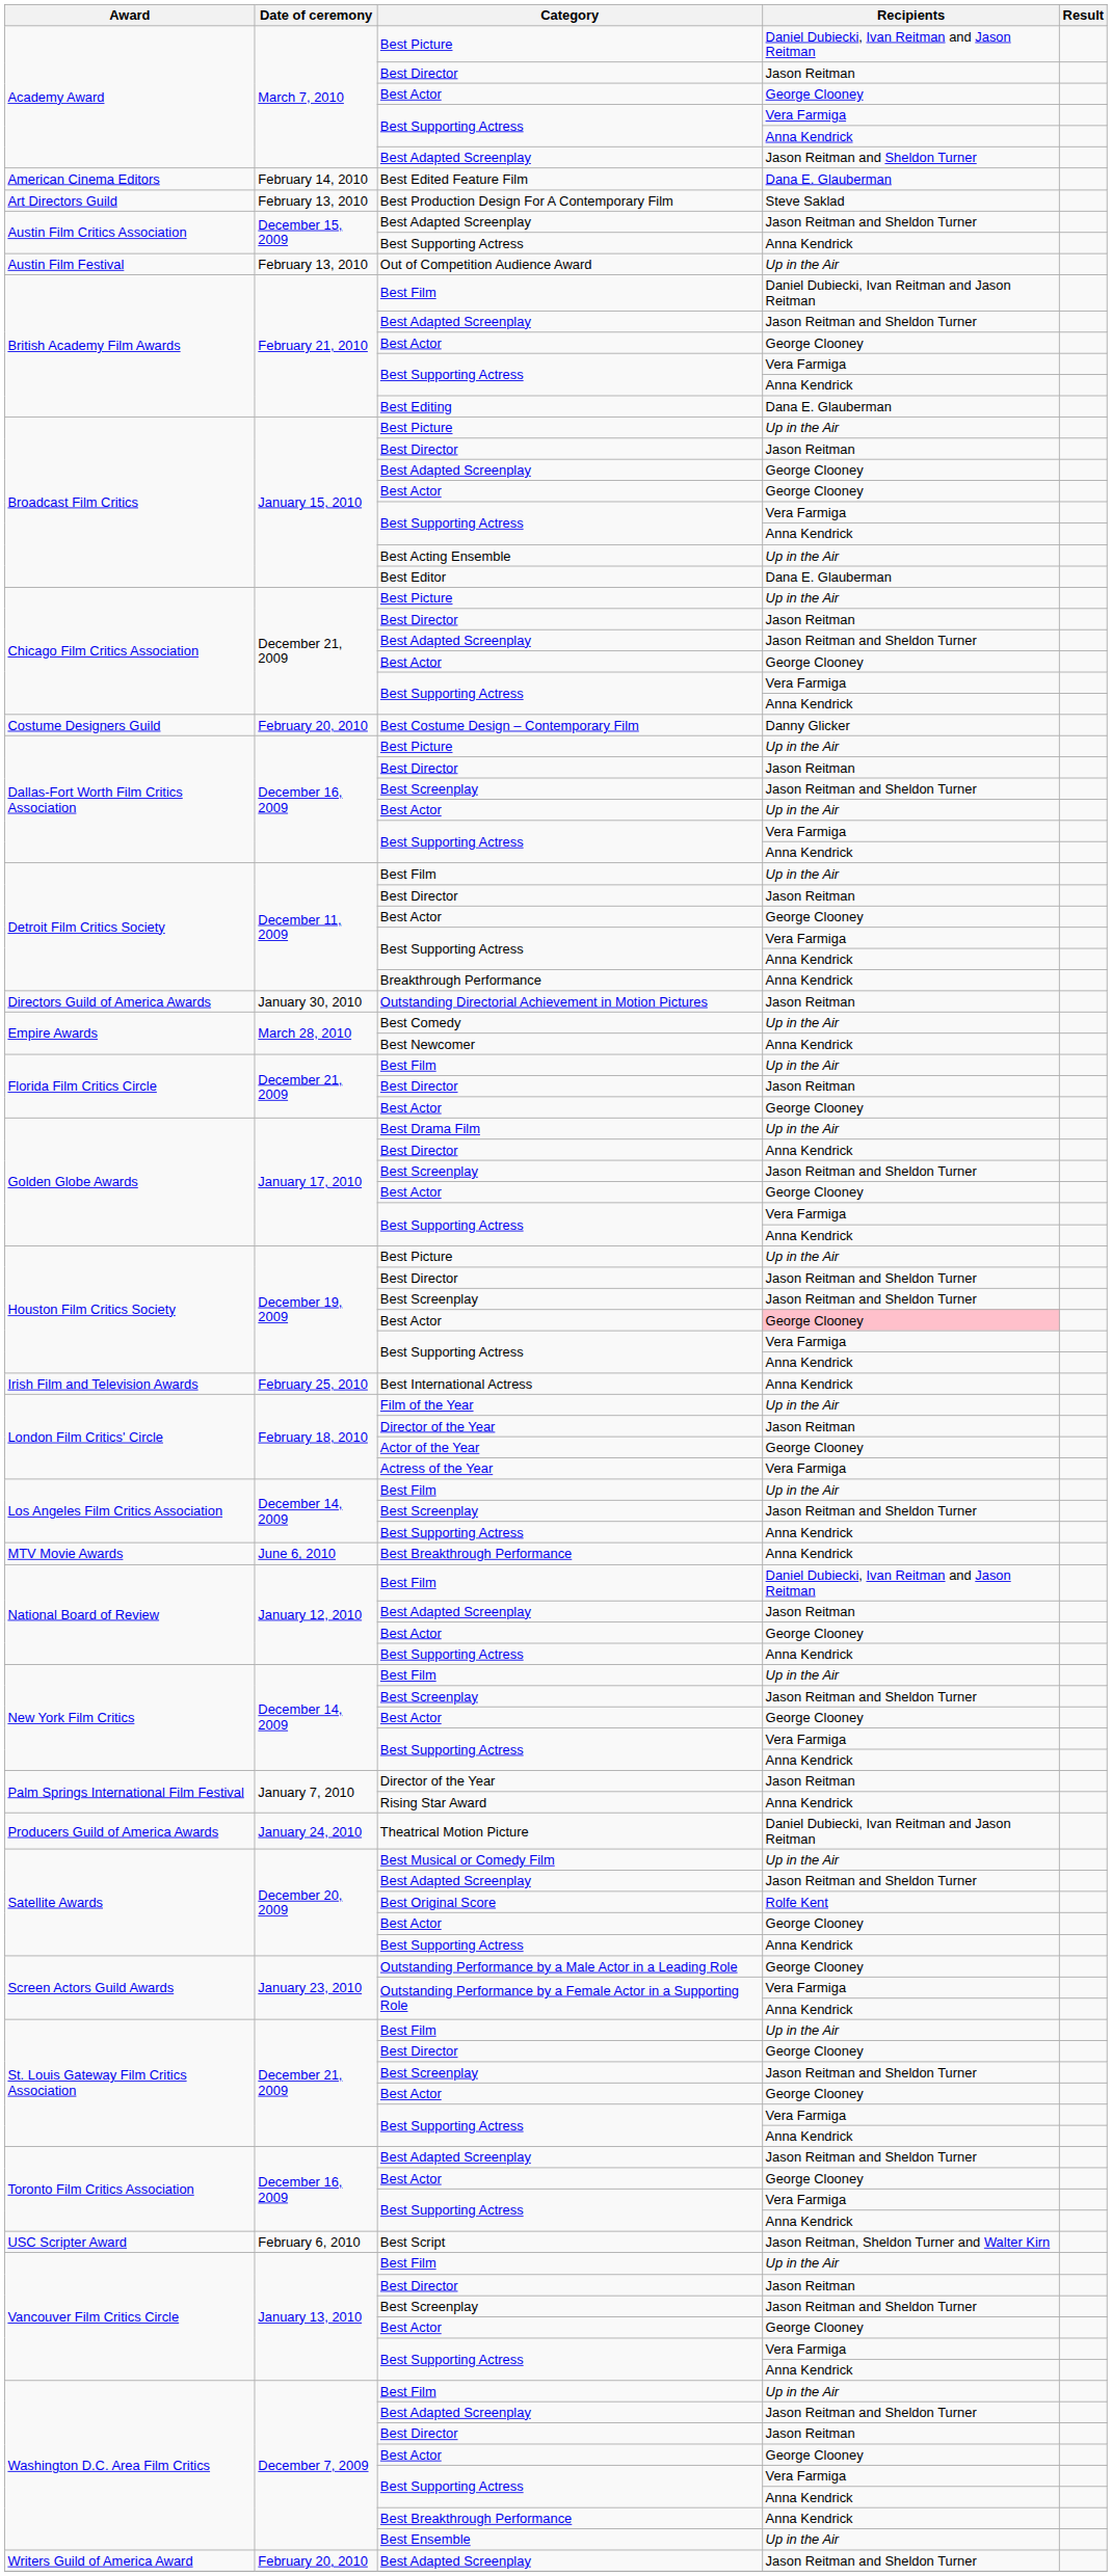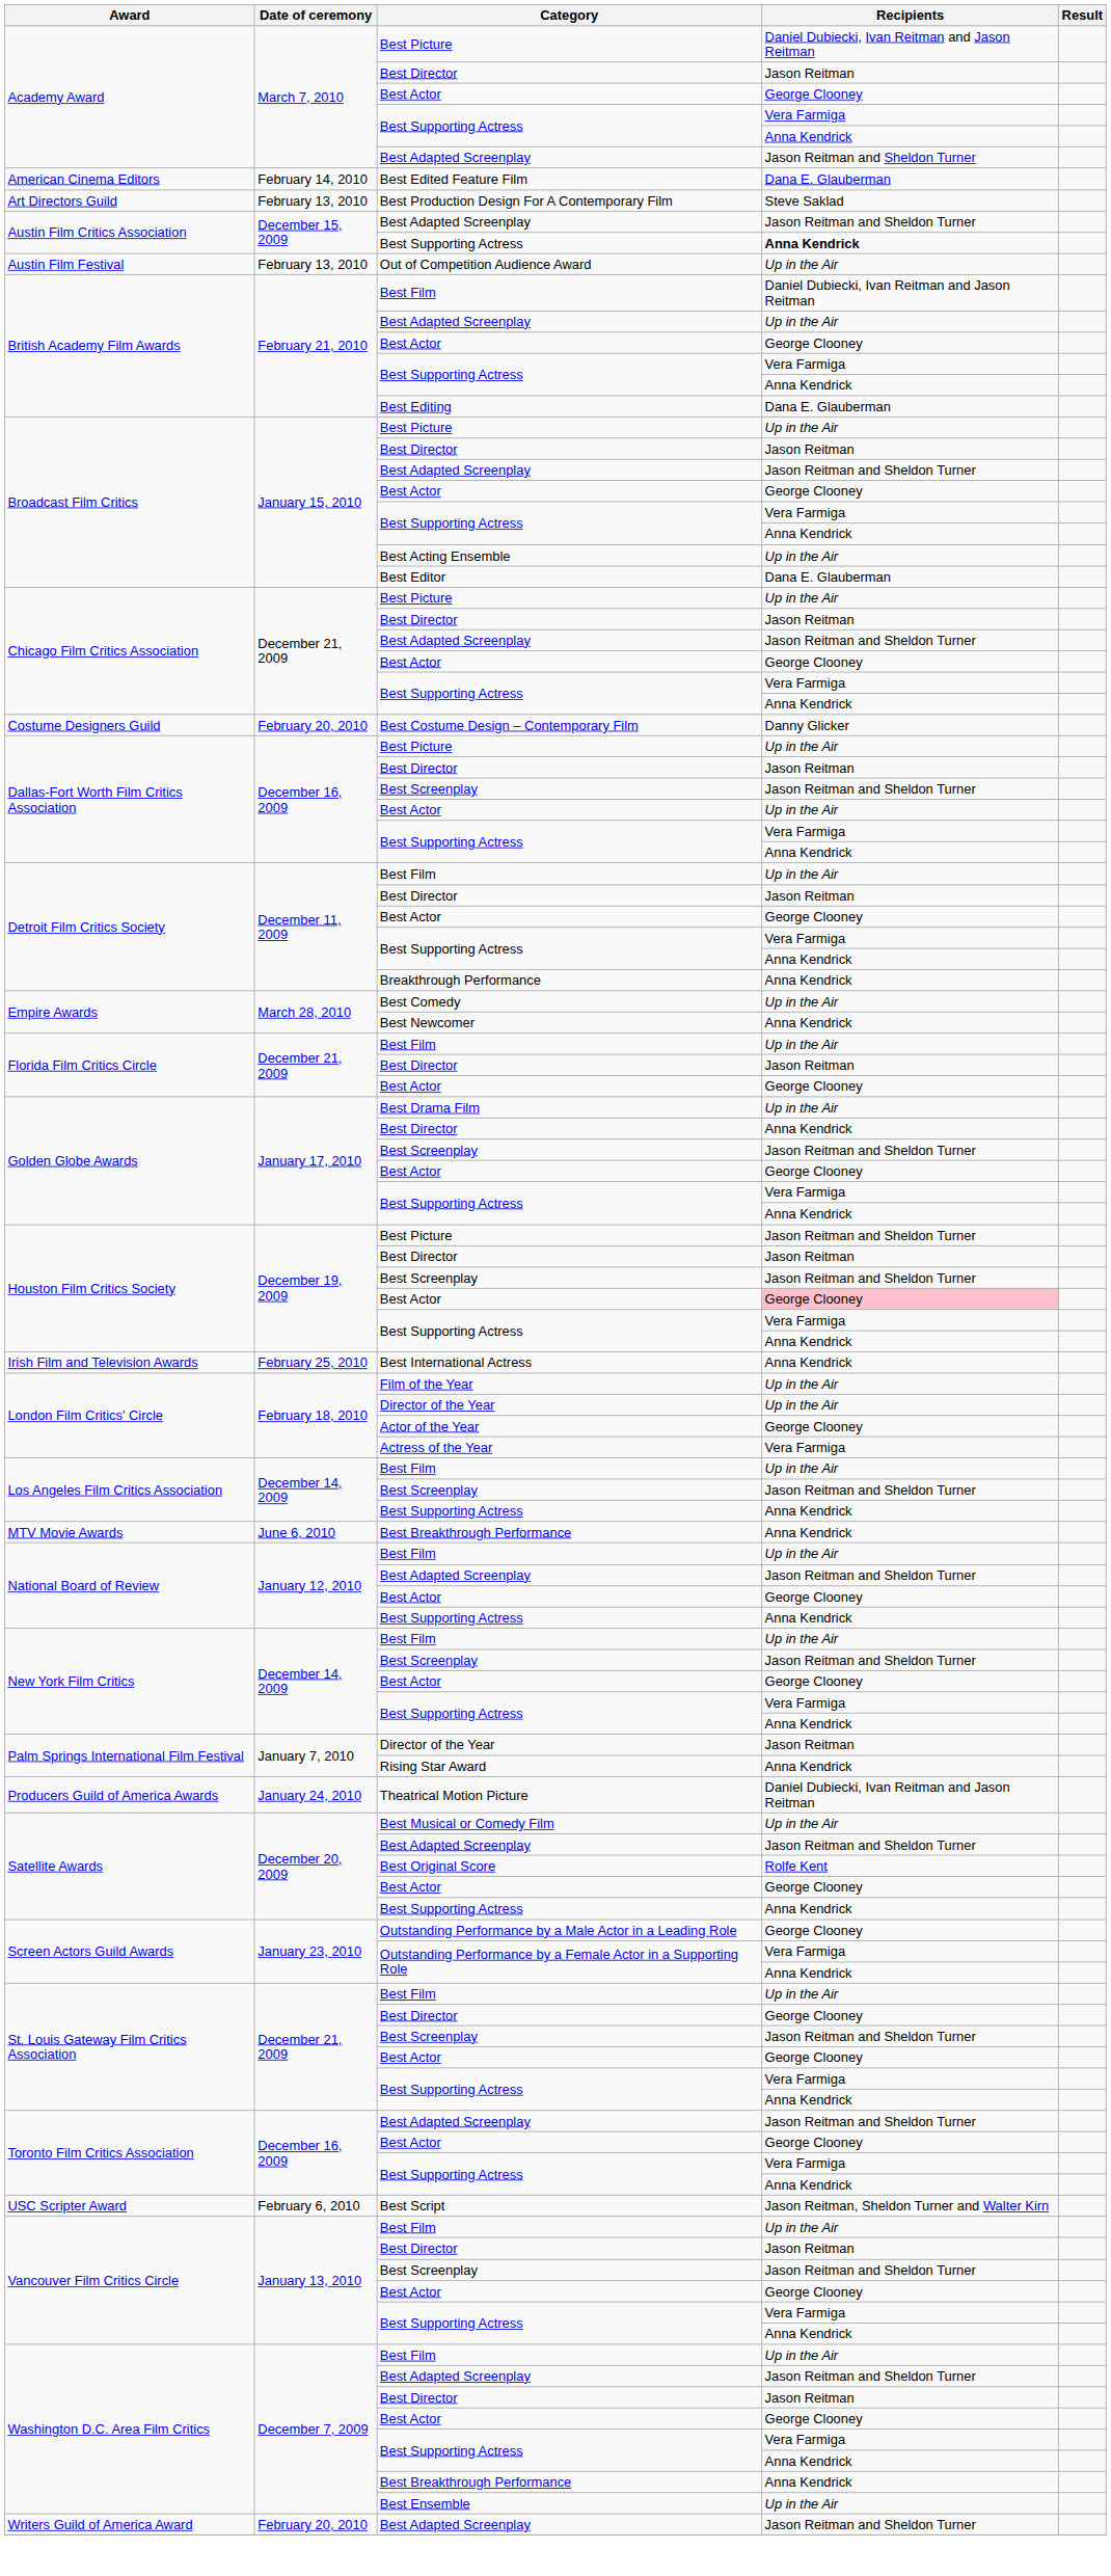Austin Film Critics Association / Best Supporting Actress | Recipients: normal -> bold
British Academy Film Awards / Best Adapted Screenplay | Recipients: Jason Reitman and Sheldon Turner -> Up in the Air
Broadcast Film Critics / Best Adapted Screenplay | Recipients: George Clooney -> Jason Reitman and Sheldon Turner
- row: Directors Guild of America Awards | January 30, 2010 | Outstanding Directorial Achievement in Motion Pictures | Jason Reitman
Houston Film Critics Society / Best Picture | Recipients: Up in the Air -> Jason Reitman and Sheldon Turner
Houston Film Critics Society / Best Director | Recipients: Jason Reitman and Sheldon Turner -> Jason Reitman
London Film Critics' Circle / Director of the Year | Recipients: Jason Reitman -> Up in the Air
National Board of Review / Best Film | Recipients: Daniel Dubiecki, Ivan Reitman and Jason Reitman -> Up in the Air
National Board of Review / Best Adapted Screenplay | Recipients: Jason Reitman -> Jason Reitman and Sheldon Turner
